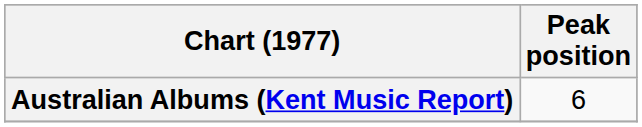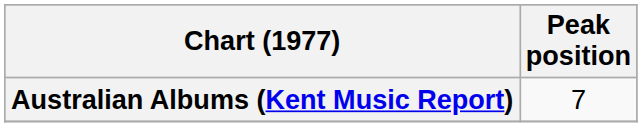Australian Albums (Kent Music Report) | Peak position: 6 -> 7
